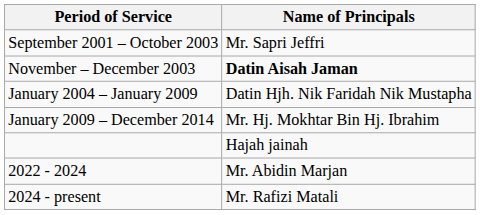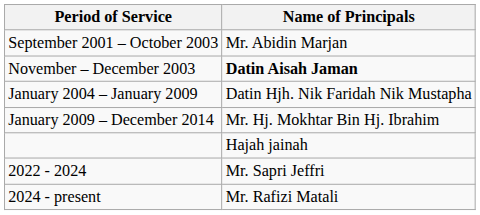September 2001 – October 2003 | Name of Principals: Mr. Sapri Jeffri -> Mr. Abidin Marjan
2022 - 2024 | Name of Principals: Mr. Abidin Marjan -> Mr. Sapri Jeffri
